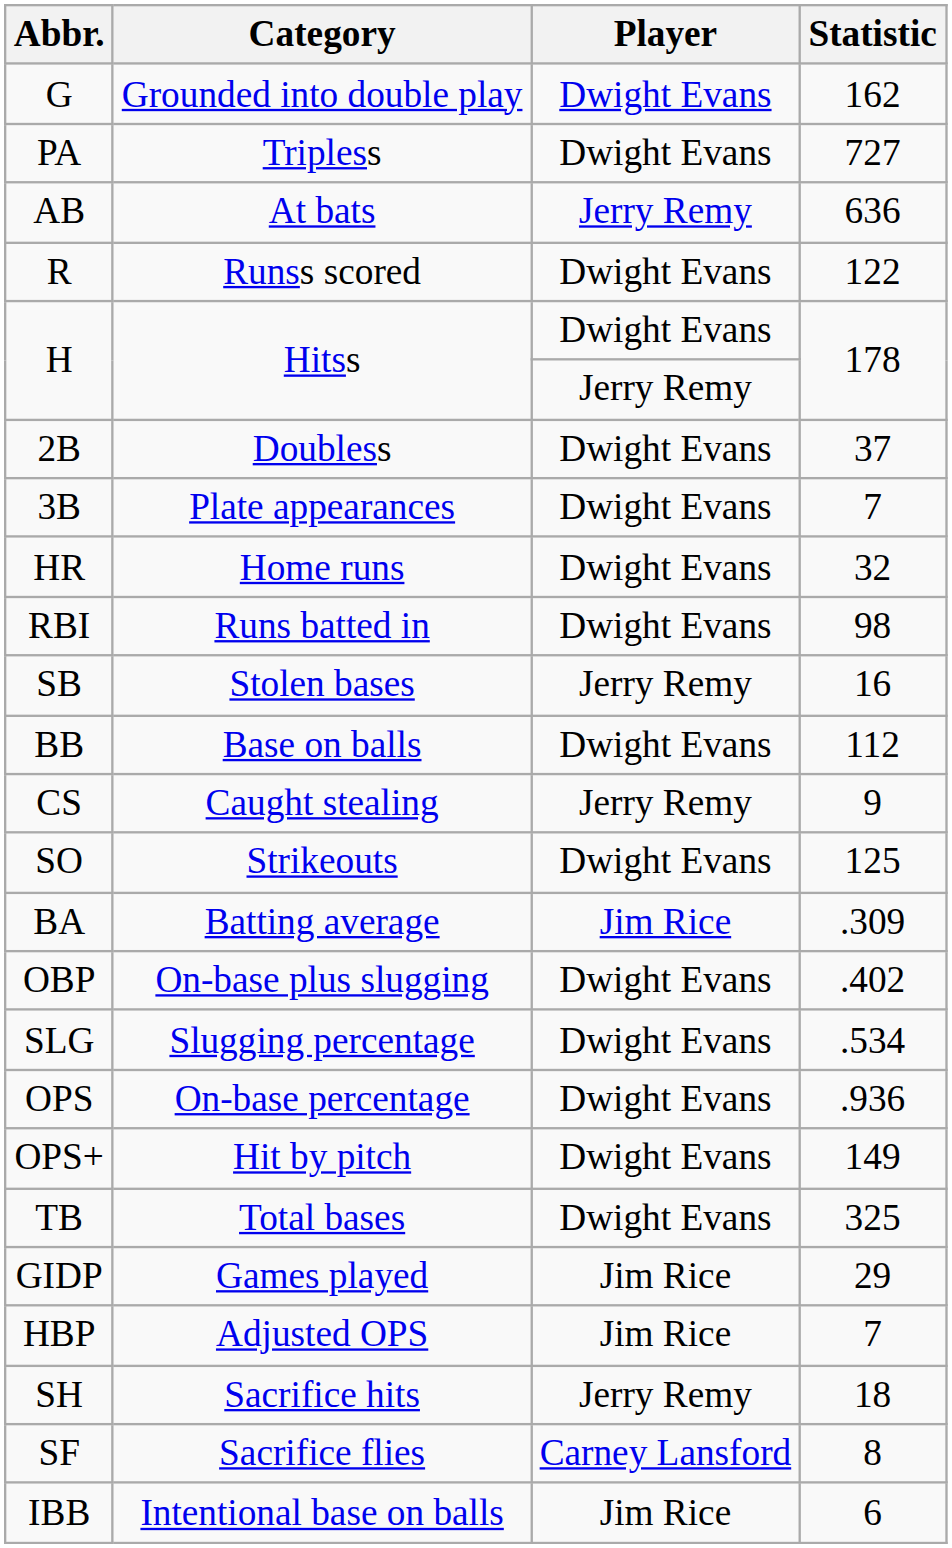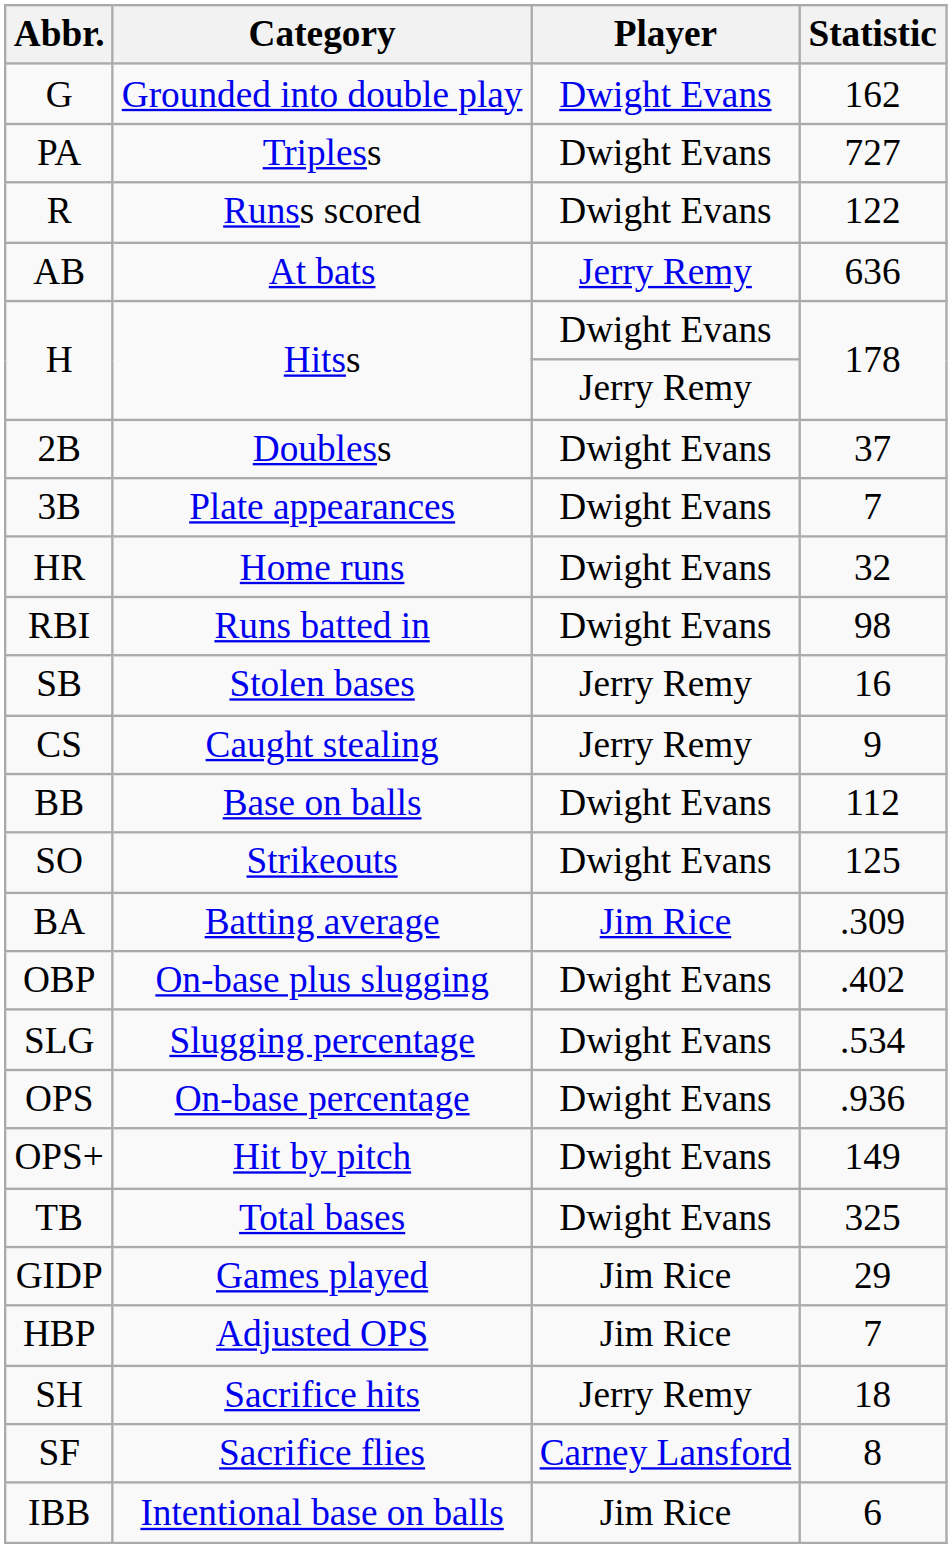rows swapped: AB <-> R
rows swapped: CS <-> BB
